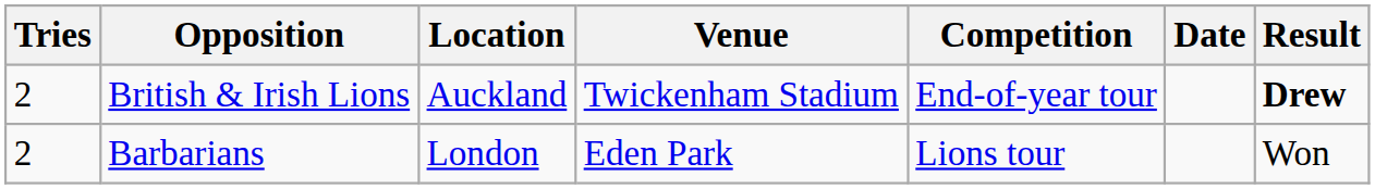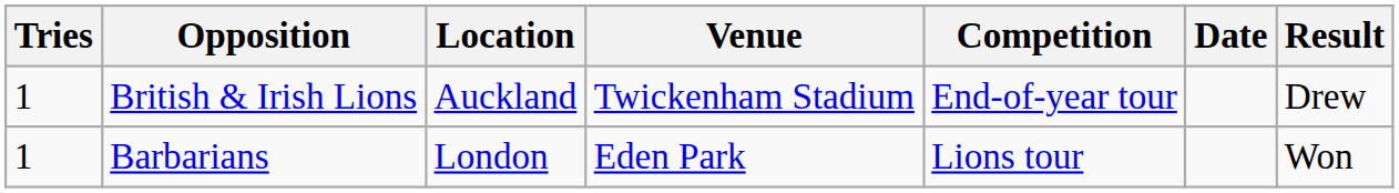British & Irish Lions | Tries: 2 -> 1
British & Irish Lions | Result: bold -> normal
Barbarians | Tries: 2 -> 1
